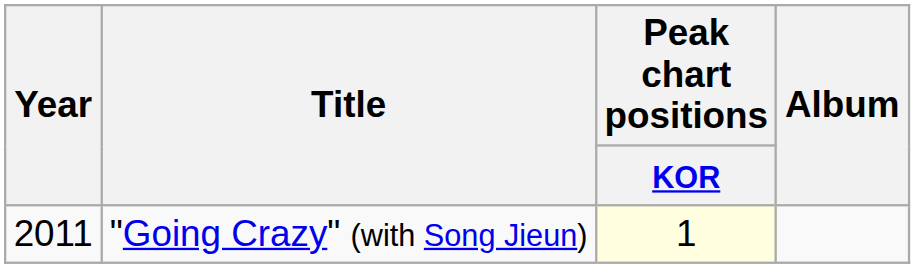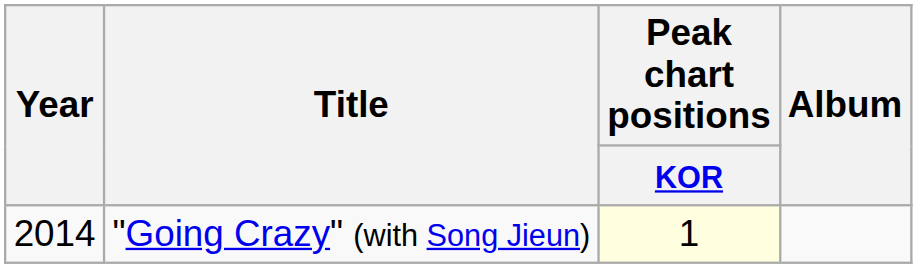"Going Crazy" (with Song Jieun) | Year: 2011 -> 2014
